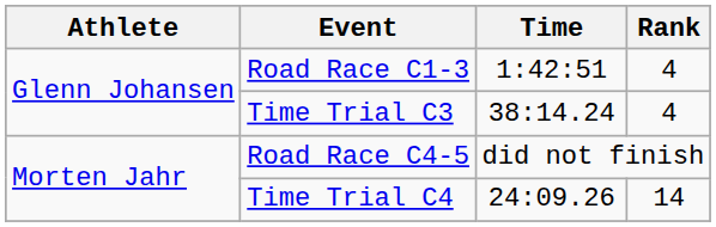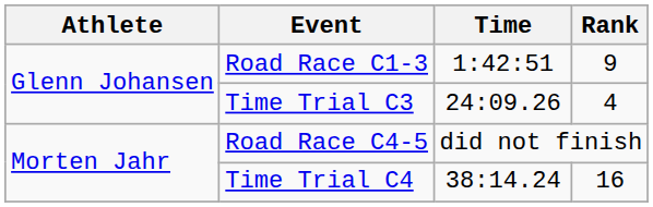Road Race C1-3 | Rank: 4 -> 9
Time Trial C3 | Time: 38:14.24 -> 24:09.26
Time Trial C4 | Time: 24:09.26 -> 38:14.24
Time Trial C4 | Rank: 14 -> 16
